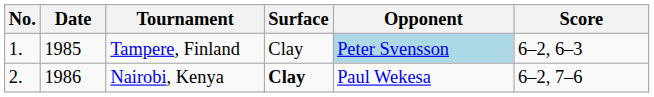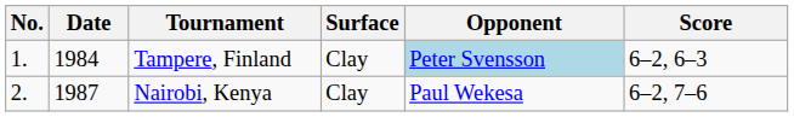Tampere, Finland | Date: 1985 -> 1984
Nairobi, Kenya | Date: 1986 -> 1987
Nairobi, Kenya | Surface: bold -> normal
